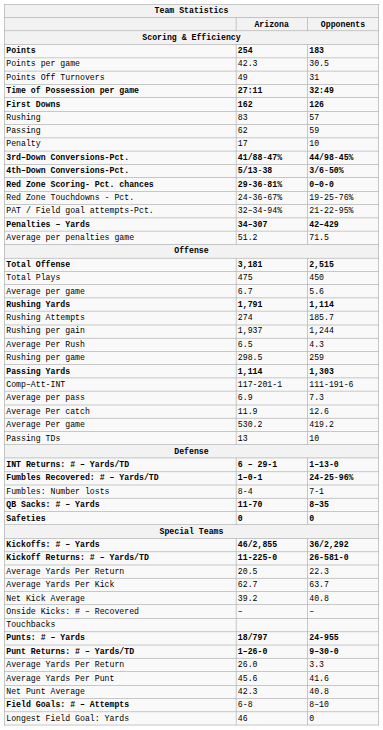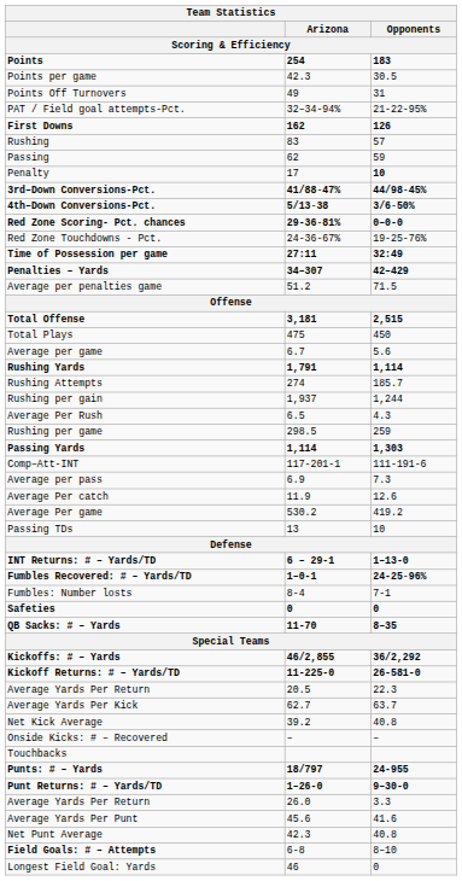rows swapped: Time of Possession per game <-> PAT / Field goal attempts-Pct.
Penalty | Opponents: normal -> bold
rows swapped: QB Sacks: # – Yards <-> Safeties
